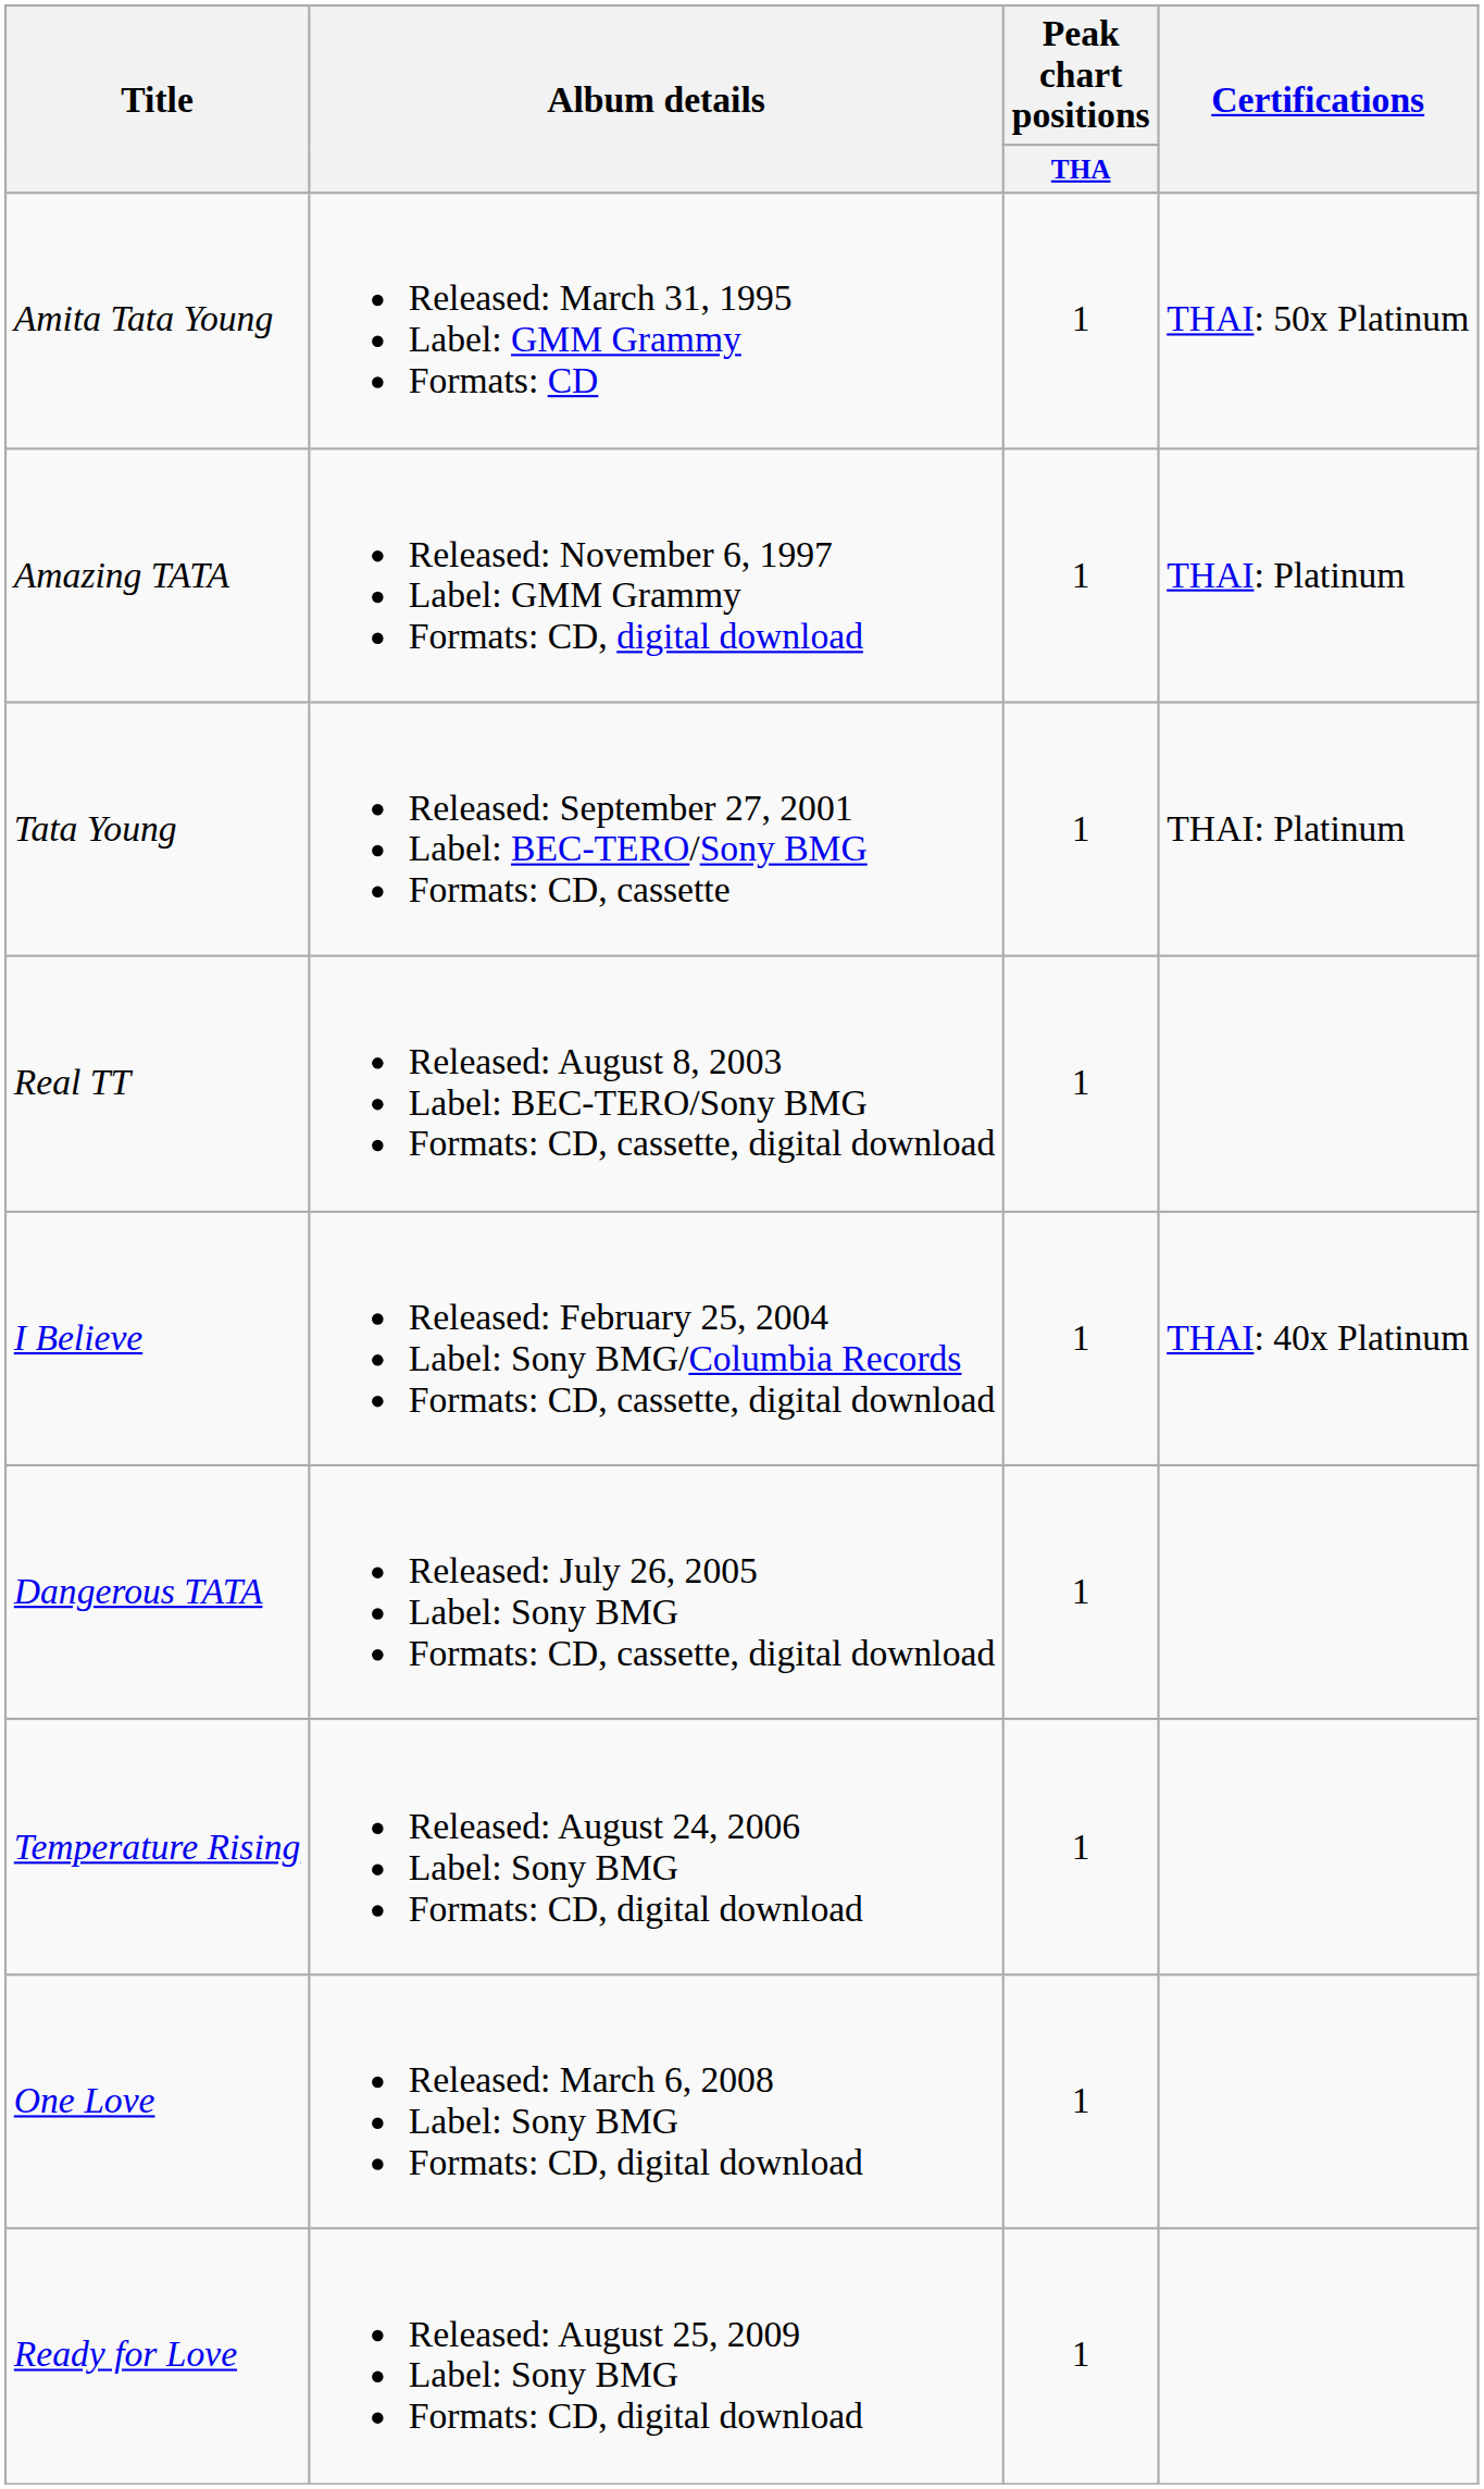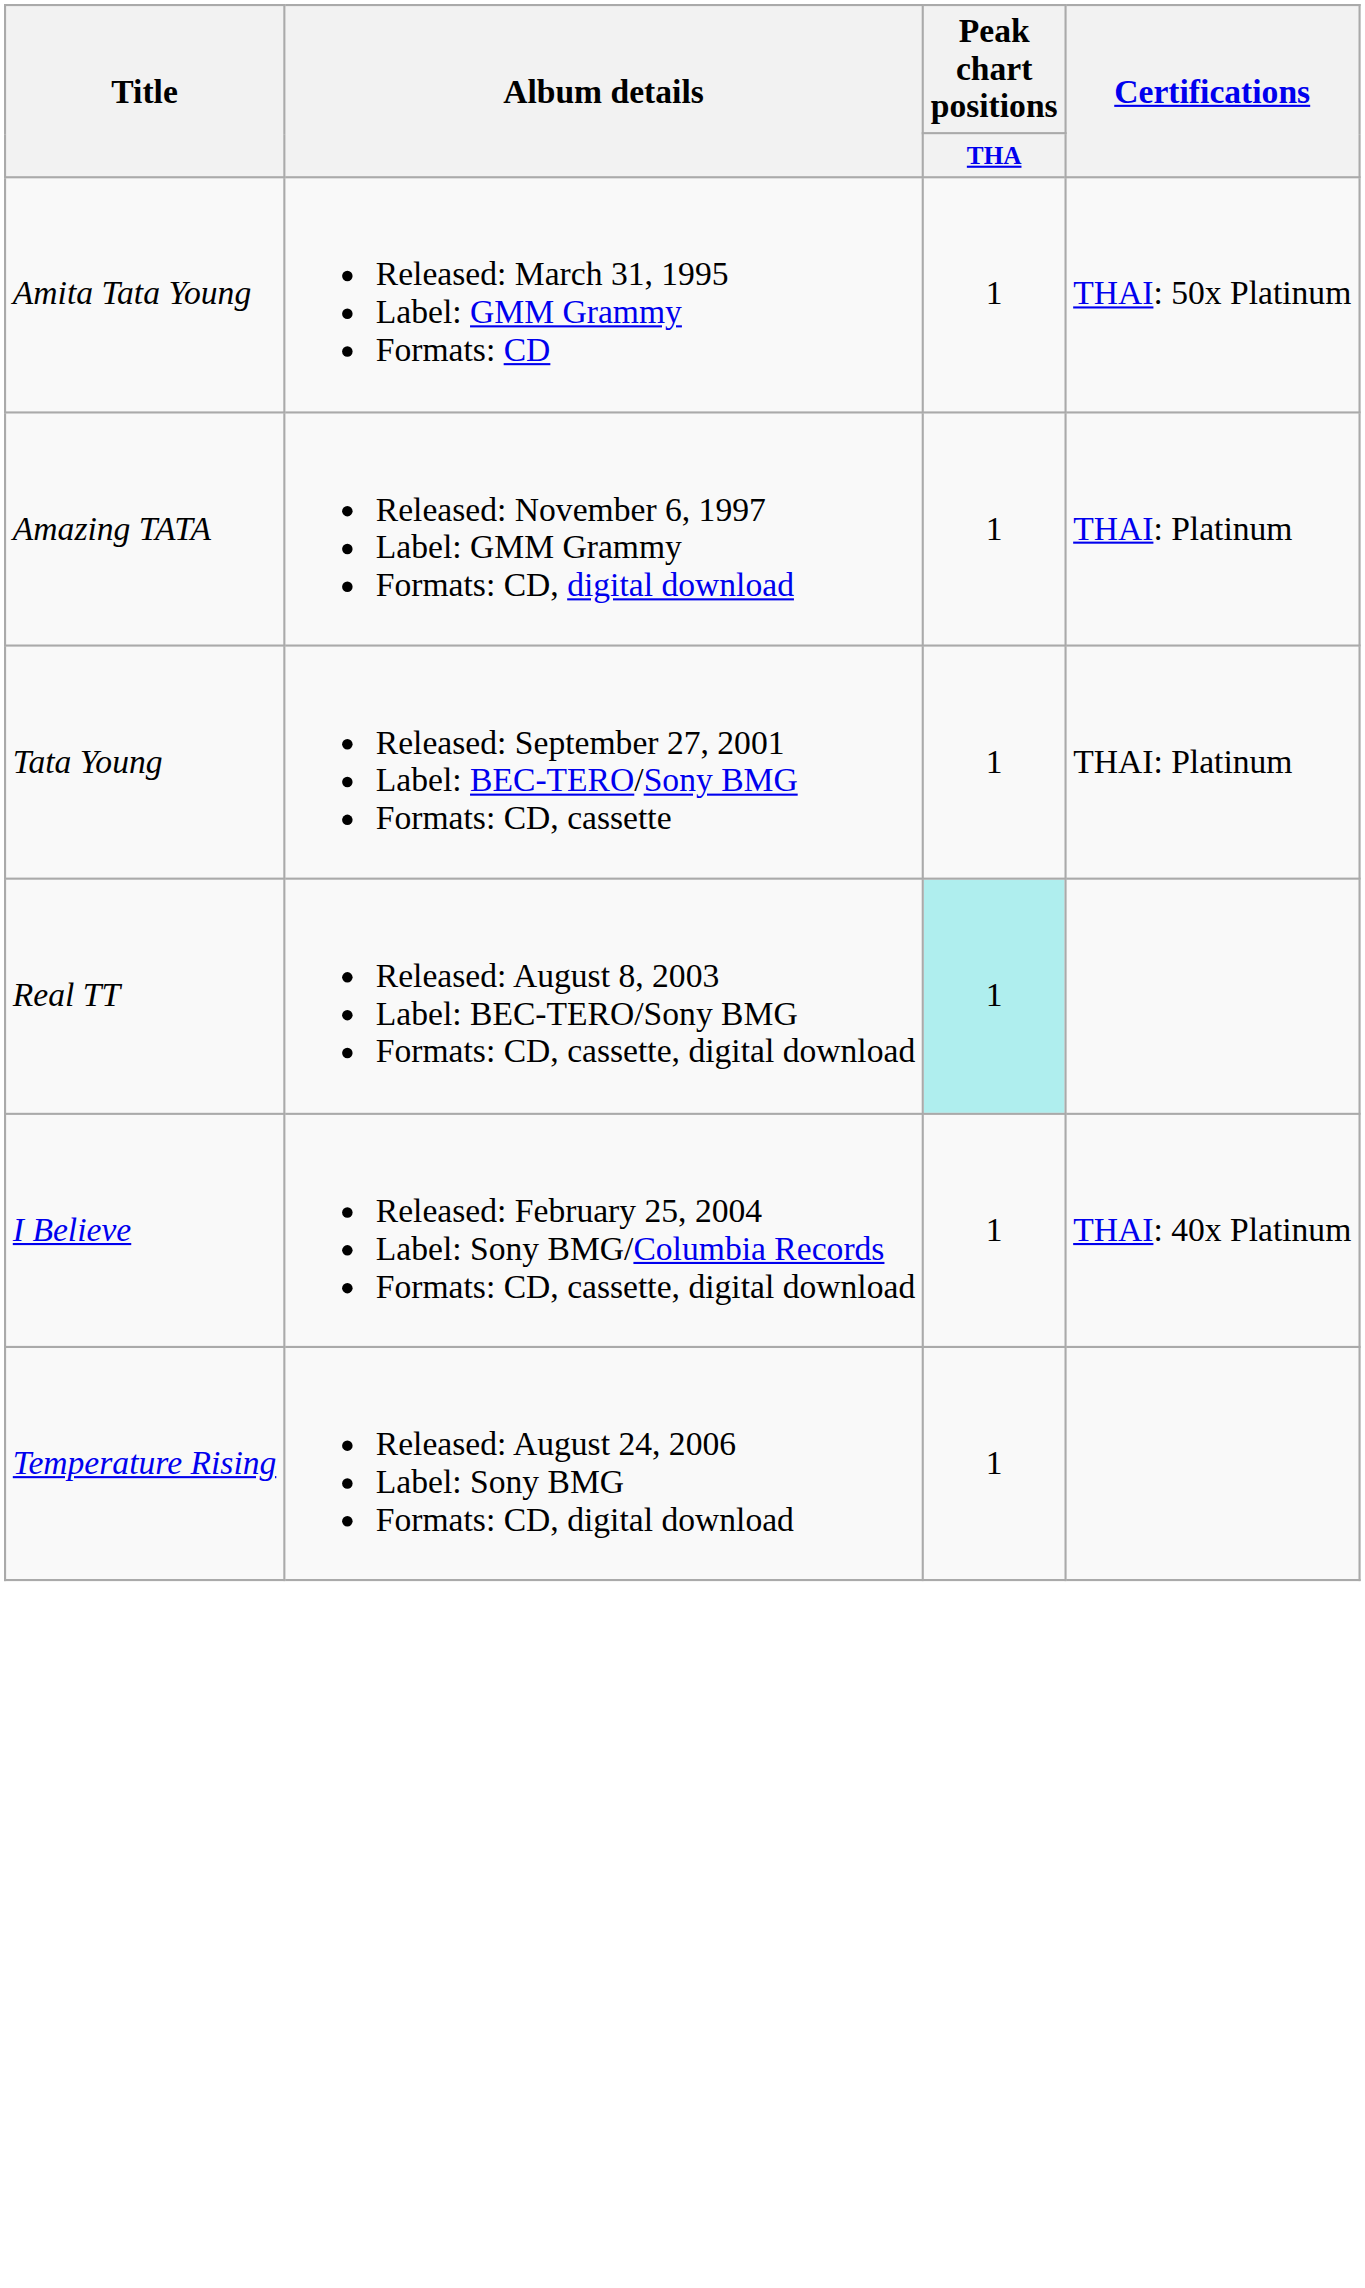Real TT | Peak chart positions / THA: no background -> paleturquoise background
- row: Dangerous TATA | Released: July 26, 2005 Label: Sony BMG Formats: CD, cassette, digital download | 1
- row: One Love | Released: March 6, 2008 Label: Sony BMG Formats: CD, digital download | 1
- row: Ready for Love | Released: August 25, 2009 Label: Sony BMG Formats: CD, digital download | 1
